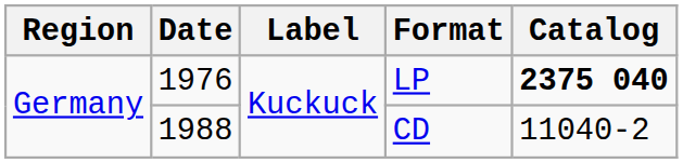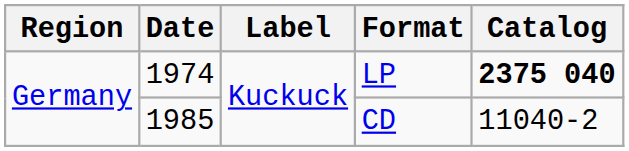LP | Date: 1976 -> 1974
CD | Date: 1988 -> 1985
